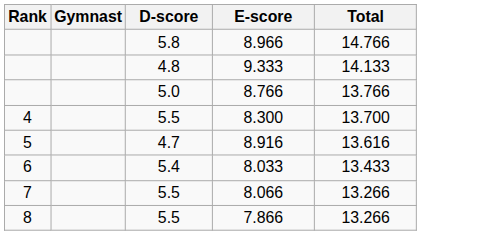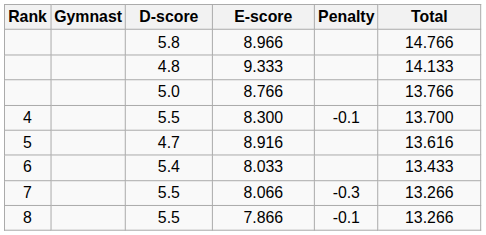+ column: Penalty | -0.1 | -0.3 | -0.1
